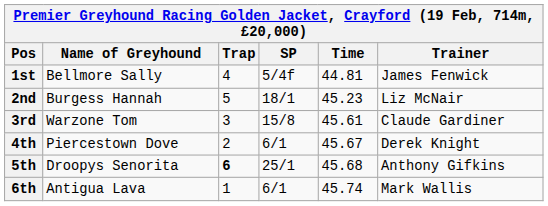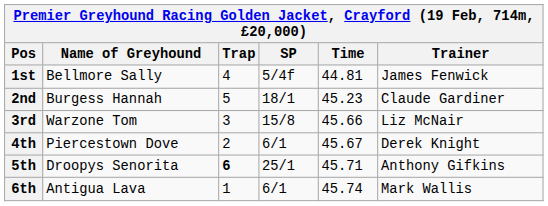2nd | Trainer: Liz McNair -> Claude Gardiner
3rd | Time: 45.61 -> 45.66
3rd | Trainer: Claude Gardiner -> Liz McNair
5th | Time: 45.68 -> 45.71
